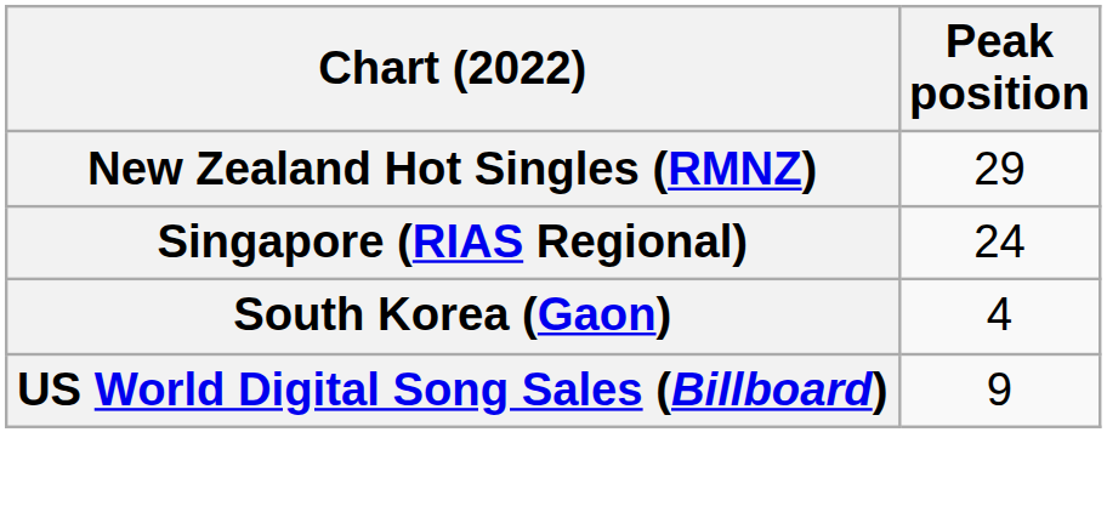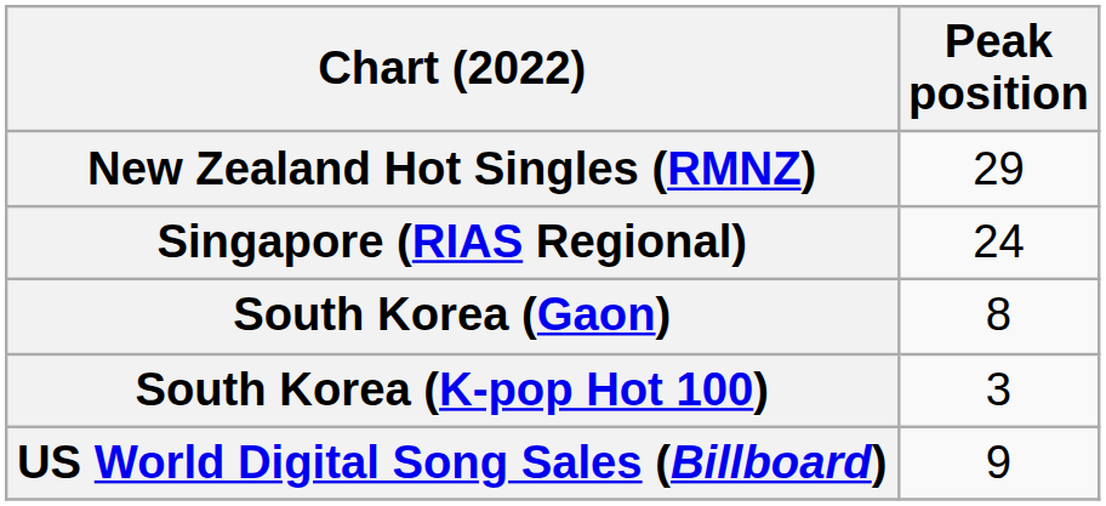South Korea (Gaon) | Peak position: 4 -> 8
+ row: South Korea (K-pop Hot 100) | 3
